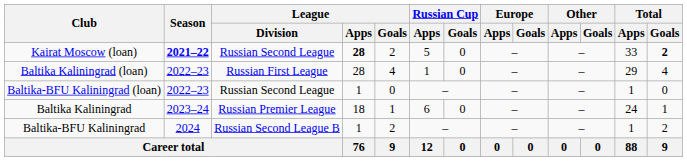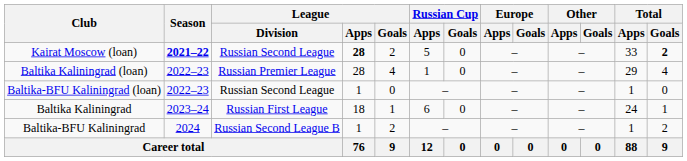Baltika Kaliningrad (loan) | League / Division: Russian First League -> Russian Premier League
Baltika Kaliningrad | League / Division: Russian Premier League -> Russian First League
